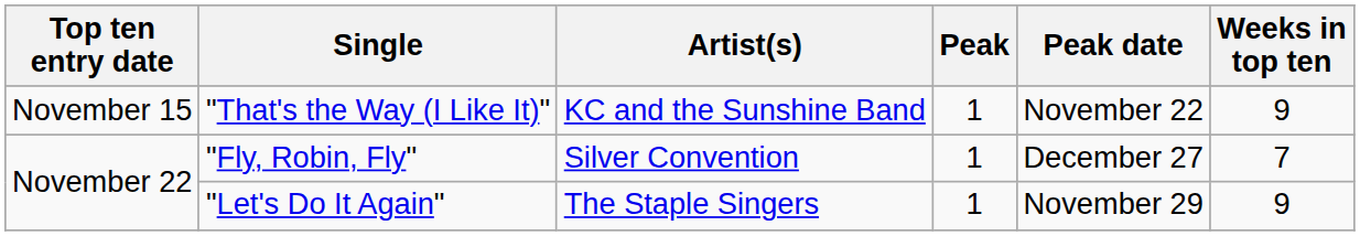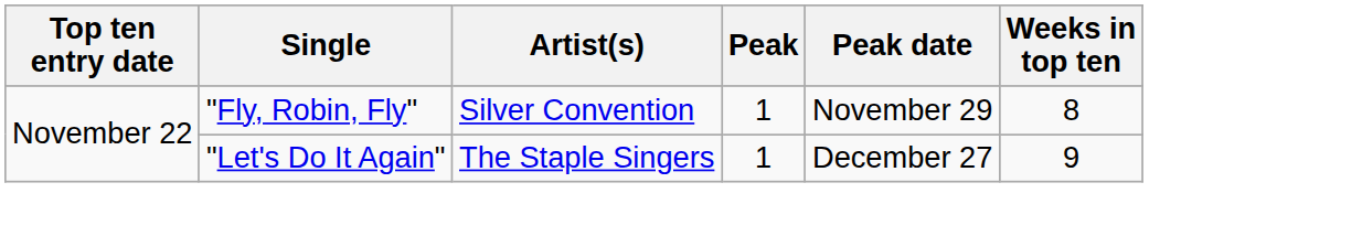- row: November 15 | "That's the Way (I Like It)" | KC and the Sunshine Band | 1 | November 22 | 9
"Fly, Robin, Fly" | Peak date: December 27 -> November 29
"Fly, Robin, Fly" | Weeks in top ten: 7 -> 8
"Let's Do It Again" | Peak date: November 29 -> December 27
